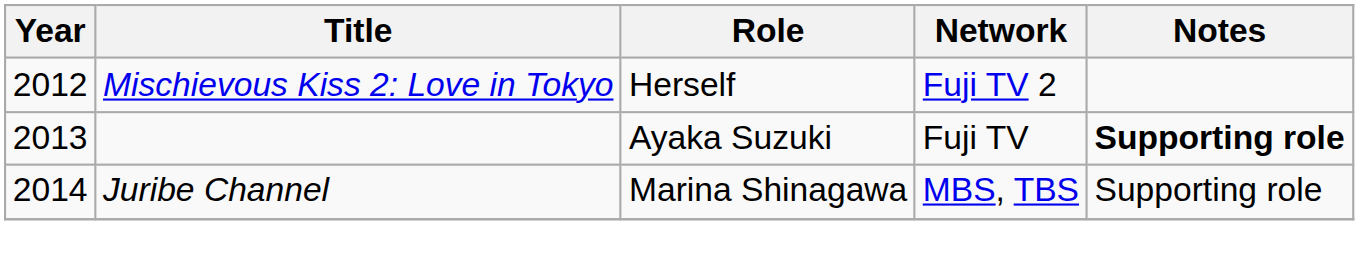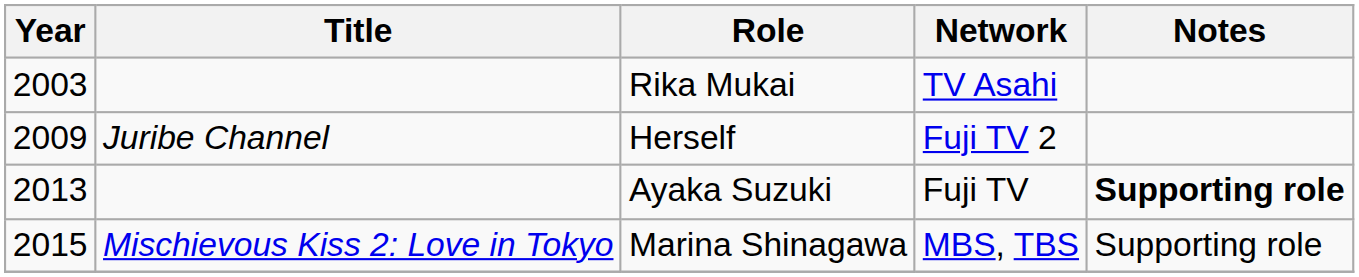+ row: 2003 | Rika Mukai | TV Asahi
Herself | Year: 2012 -> 2009
Herself | Title: Mischievous Kiss 2: Love in Tokyo -> Juribe Channel
Marina Shinagawa | Year: 2014 -> 2015
Marina Shinagawa | Title: Juribe Channel -> Mischievous Kiss 2: Love in Tokyo
